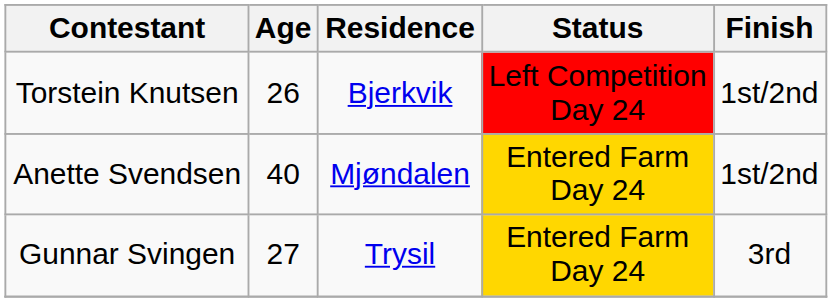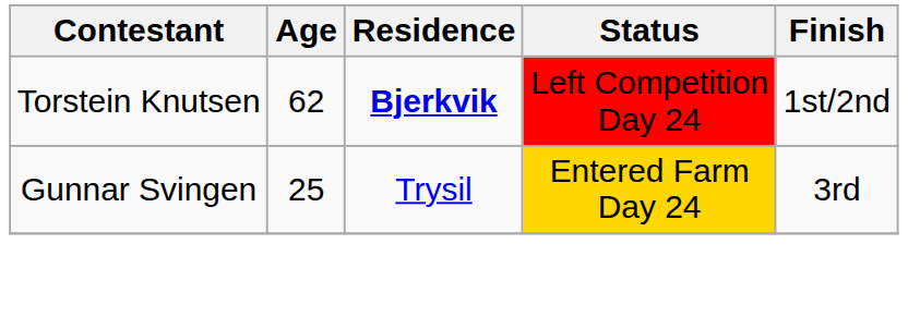Torstein Knutsen | Age: 26 -> 62
Torstein Knutsen | Residence: normal -> bold
- row: Anette Svendsen | 40 | Mjøndalen | Entered Farm Day 24 | 1st/2nd
Gunnar Svingen | Age: 27 -> 25
